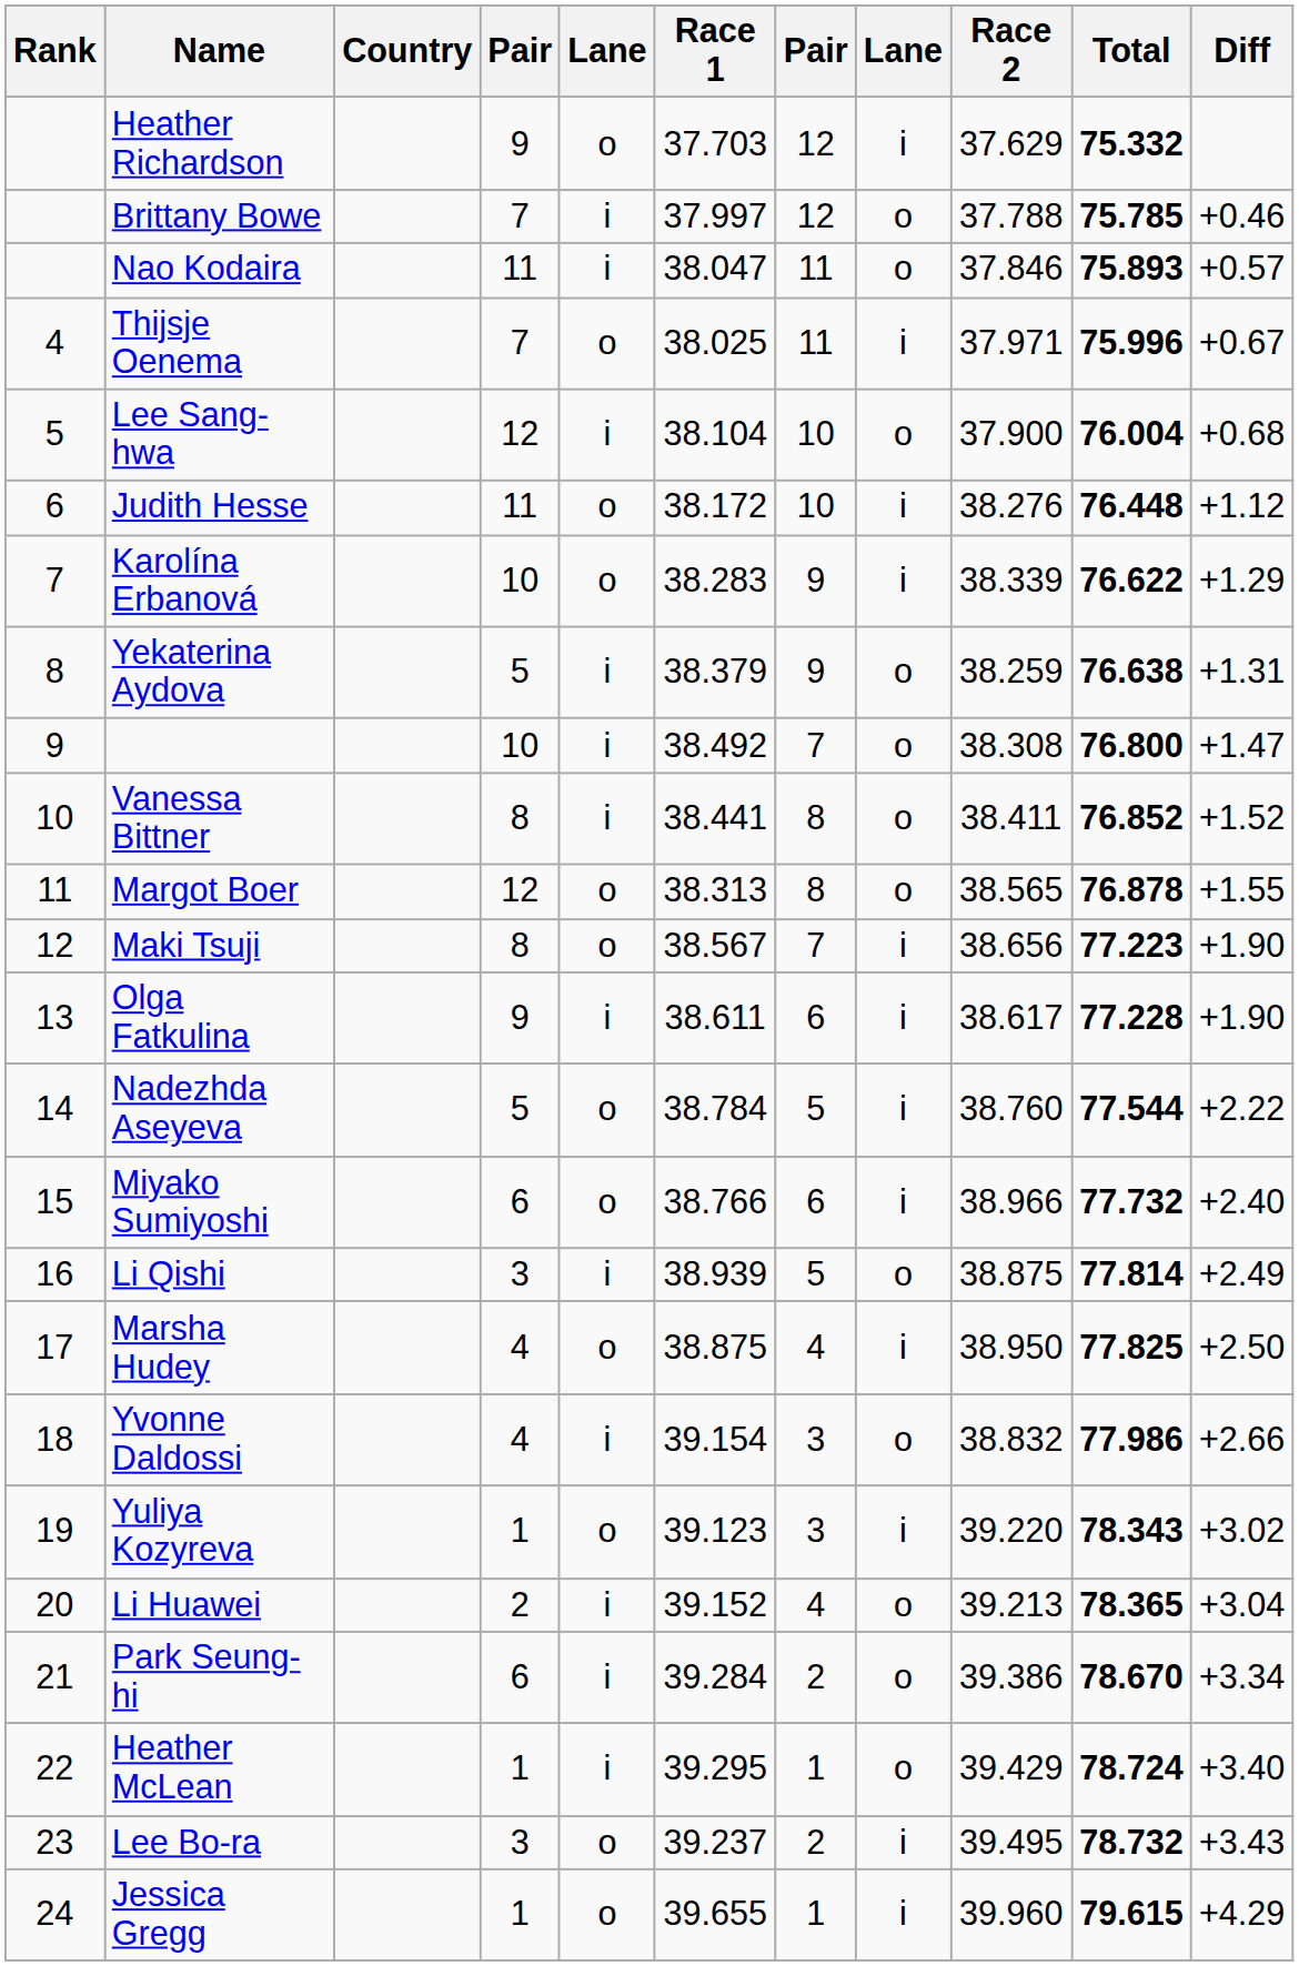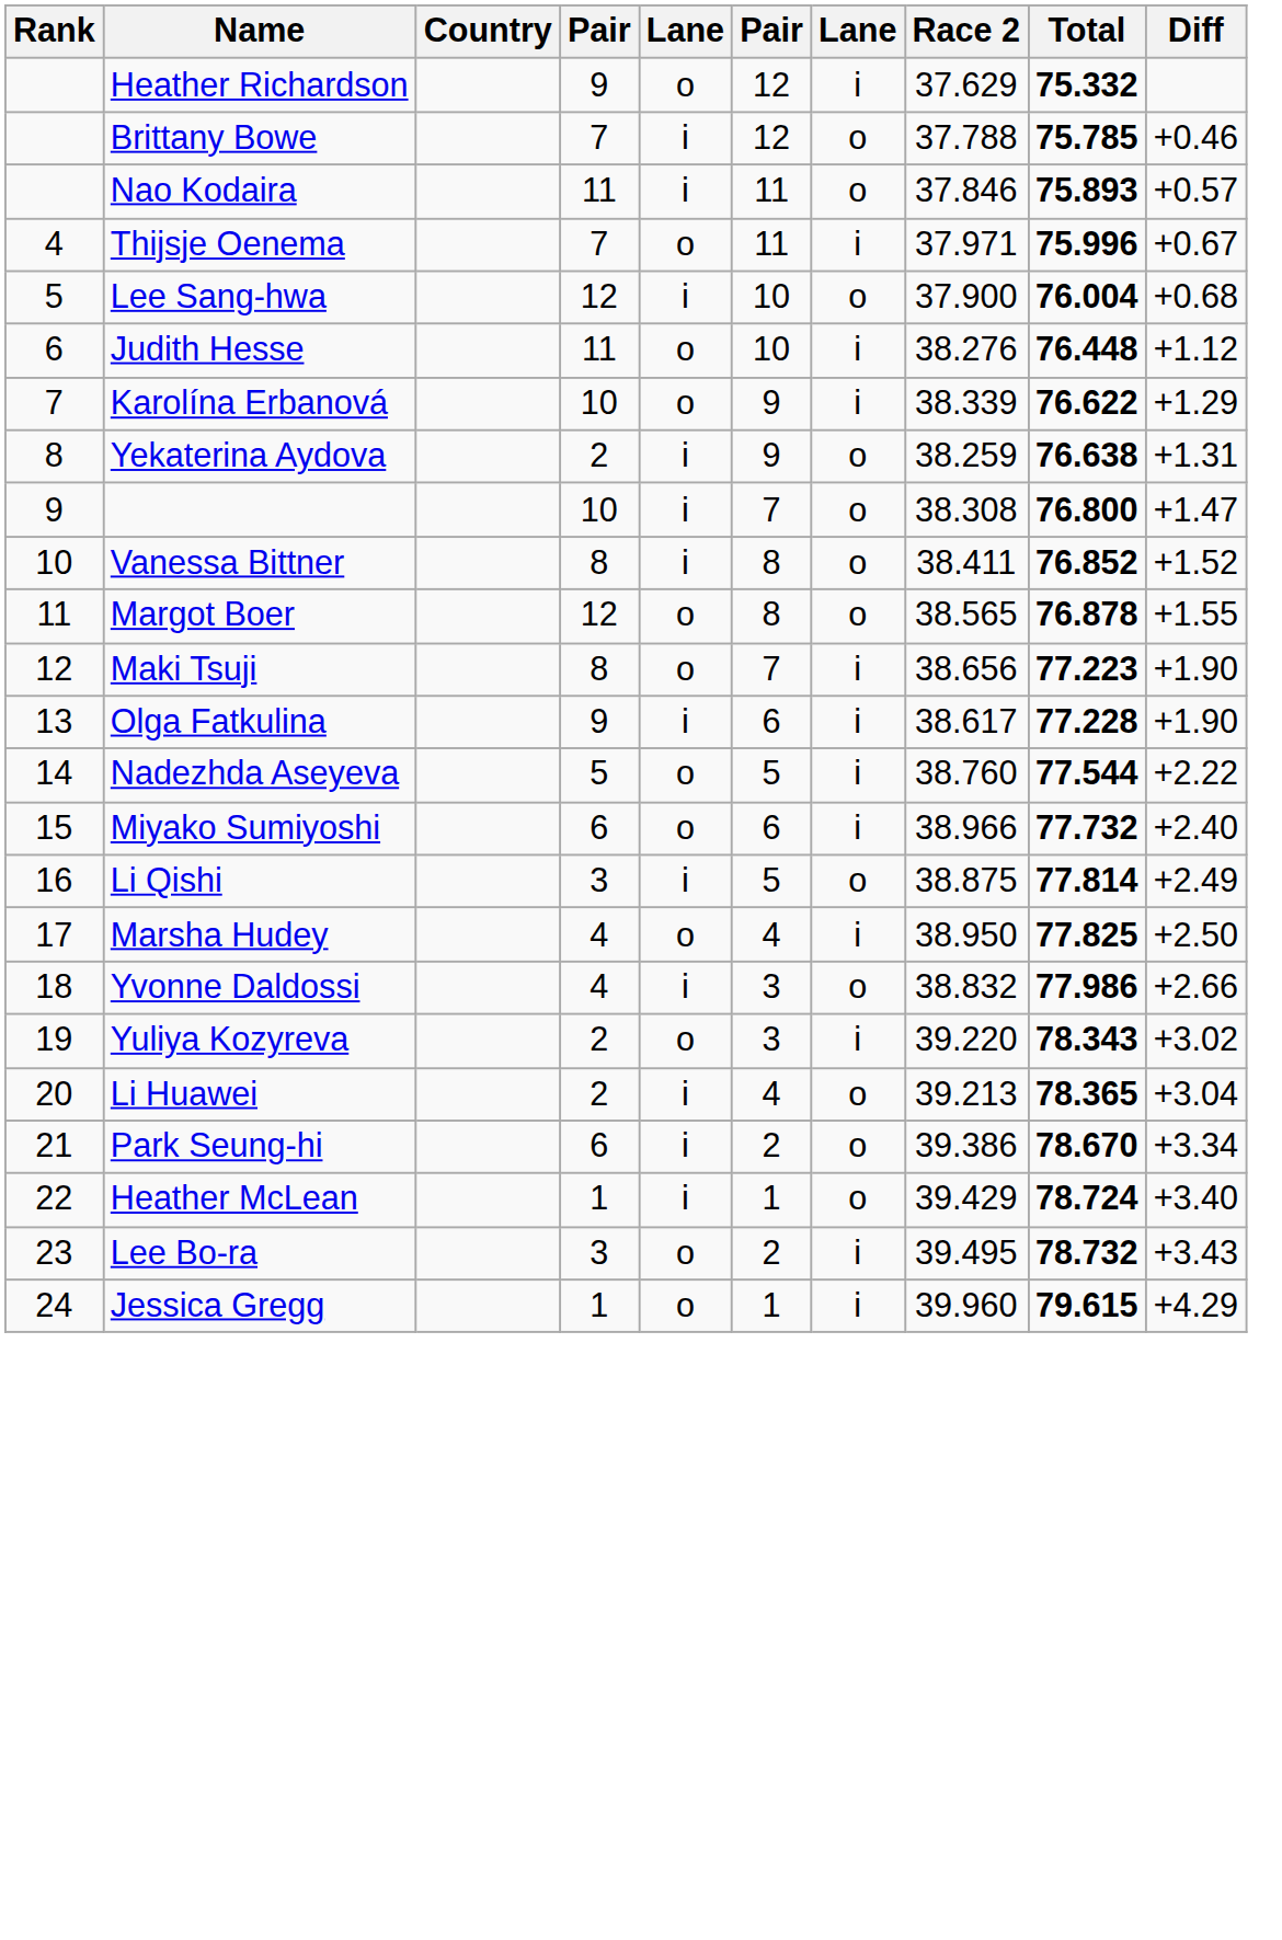- column: Race 1 | 37.703 | 37.997 | 38.047 | 38.025 | 38.104 | 38.172 | 38.283 | 38.379 | 38.492 | 38.441 | 38.313 | 38.567 | 38.611 | 38.784 | 38.766 | 38.939 | 38.875 | 39.154 | 39.123 | 39.152 | 39.284 | 39.295 | 39.237 | 39.655
Yekaterina Aydova | column 4: 5 -> 2
Yuliya Kozyreva | column 4: 1 -> 2
